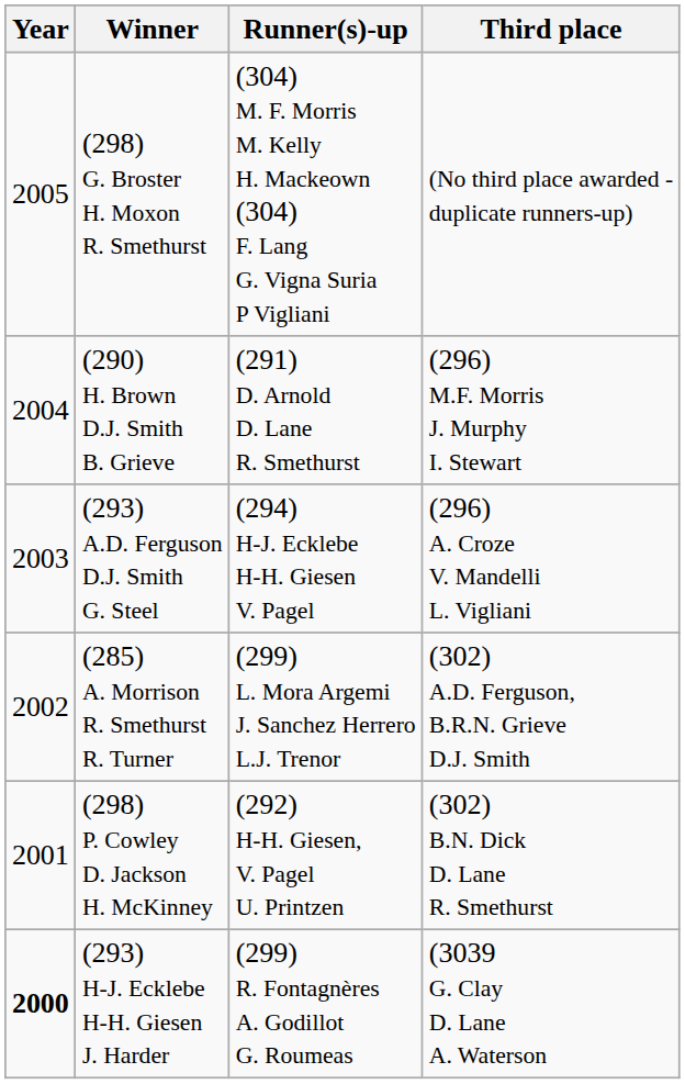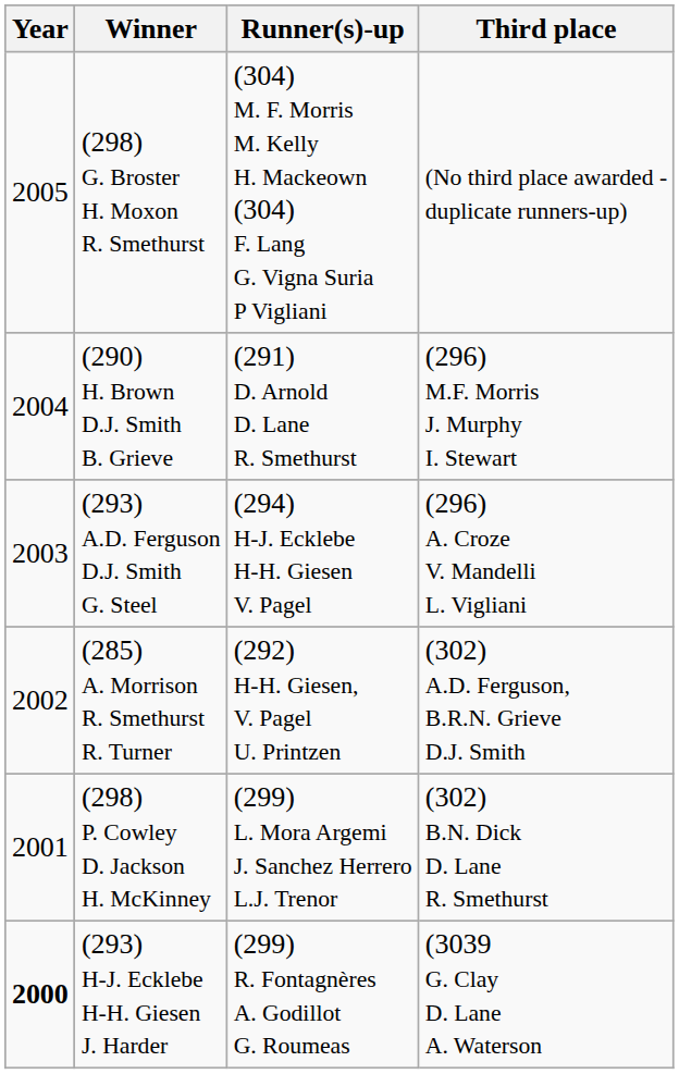(285) A. Morrison R. Smethurst R. Turner | Runner(s)-up: (299) L. Mora Argemi J. Sanchez Herrero L.J. Trenor -> (292) H-H. Giesen, V. Pagel U. Printzen
(298) P. Cowley D. Jackson H. McKinney | Runner(s)-up: (292) H-H. Giesen, V. Pagel U. Printzen -> (299) L. Mora Argemi J. Sanchez Herrero L.J. Trenor
